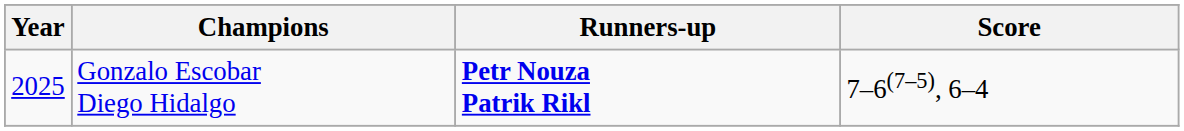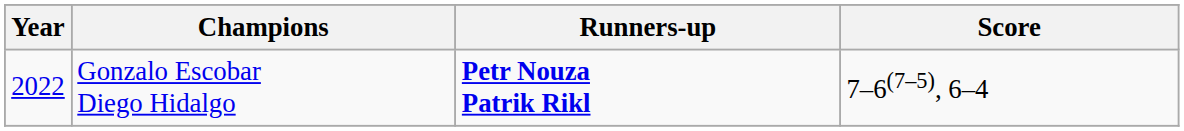Gonzalo Escobar Diego Hidalgo | Year: 2025 -> 2022
